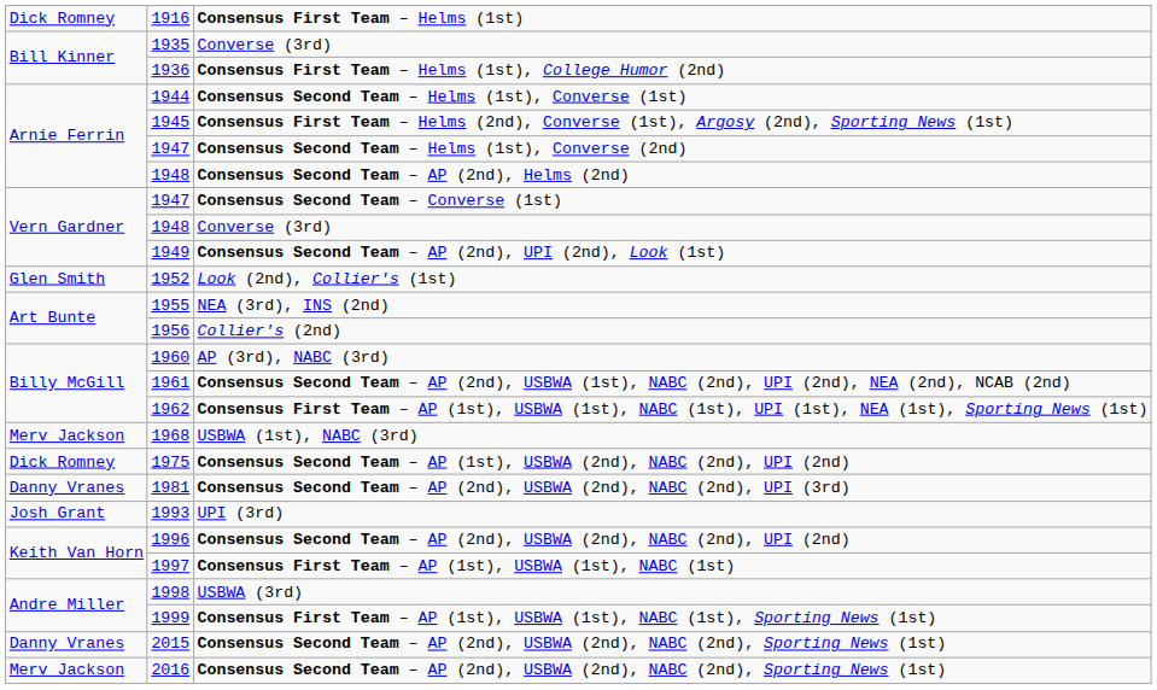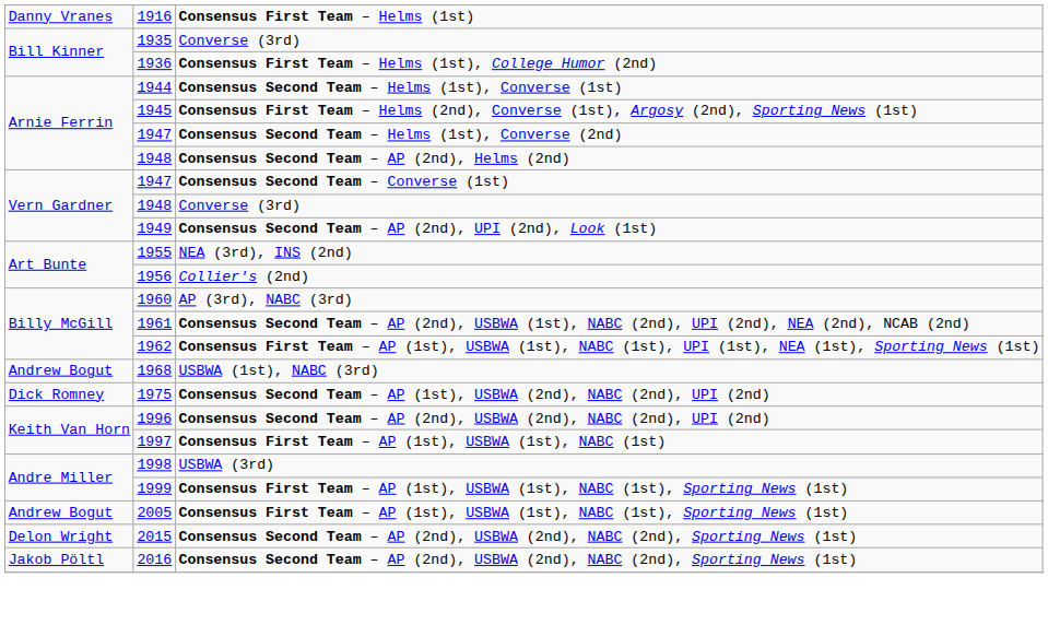1916 | column 1: Dick Romney -> Danny Vranes
- row: Glen Smith | 1952 | Look (2nd), Collier's (1st)
1968 | column 1: Merv Jackson -> Andrew Bogut
- row: Danny Vranes | 1981 | Consensus Second Team – AP (2nd), USBWA (2nd), NABC (2nd), UPI (3rd)
- row: Josh Grant | 1993 | UPI (3rd)
+ row: Andrew Bogut | 2005 | Consensus First Team – AP (1st), USBWA (1st), NABC (1st), Sporting News (1st)
2015 | column 1: Danny Vranes -> Delon Wright
2016 | column 1: Merv Jackson -> Jakob Pöltl
